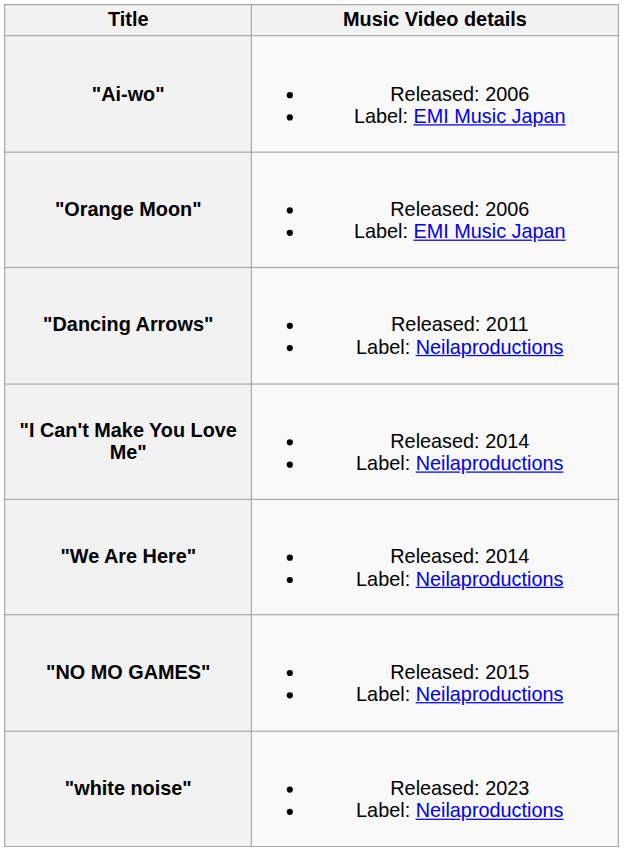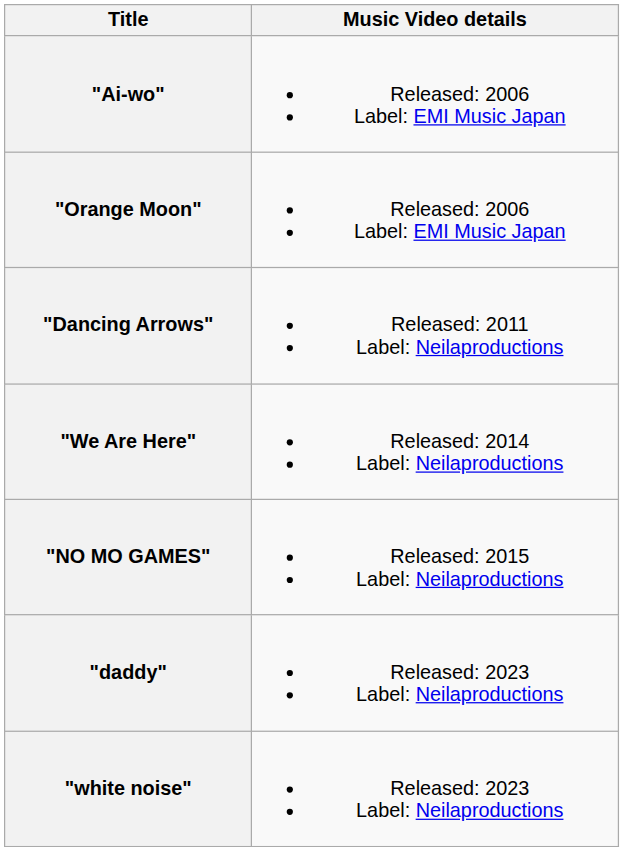- row: "I Can't Make You Love Me" | Released: 2014 Label: Neilaproductions
+ row: "daddy" | Released: 2023 Label: Neilaproductions
